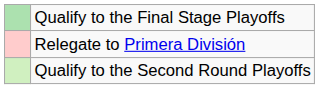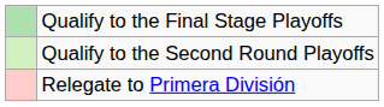rows swapped: Qualify to the Second Round Playoffs <-> Relegate to Primera División
